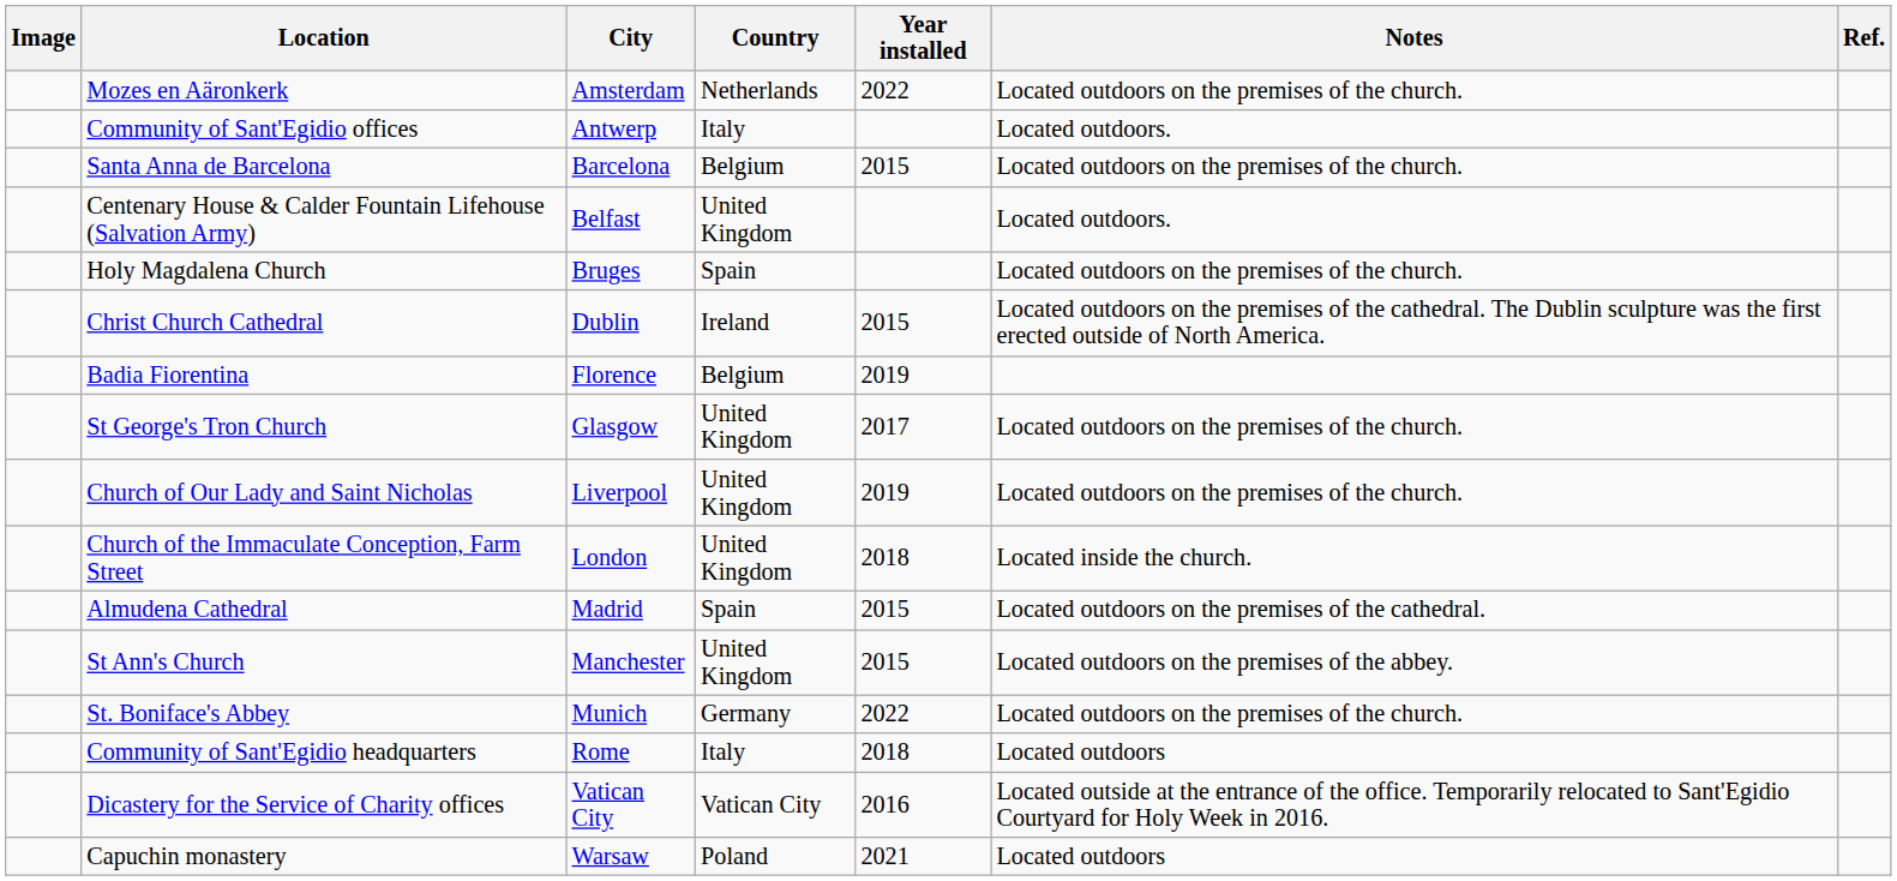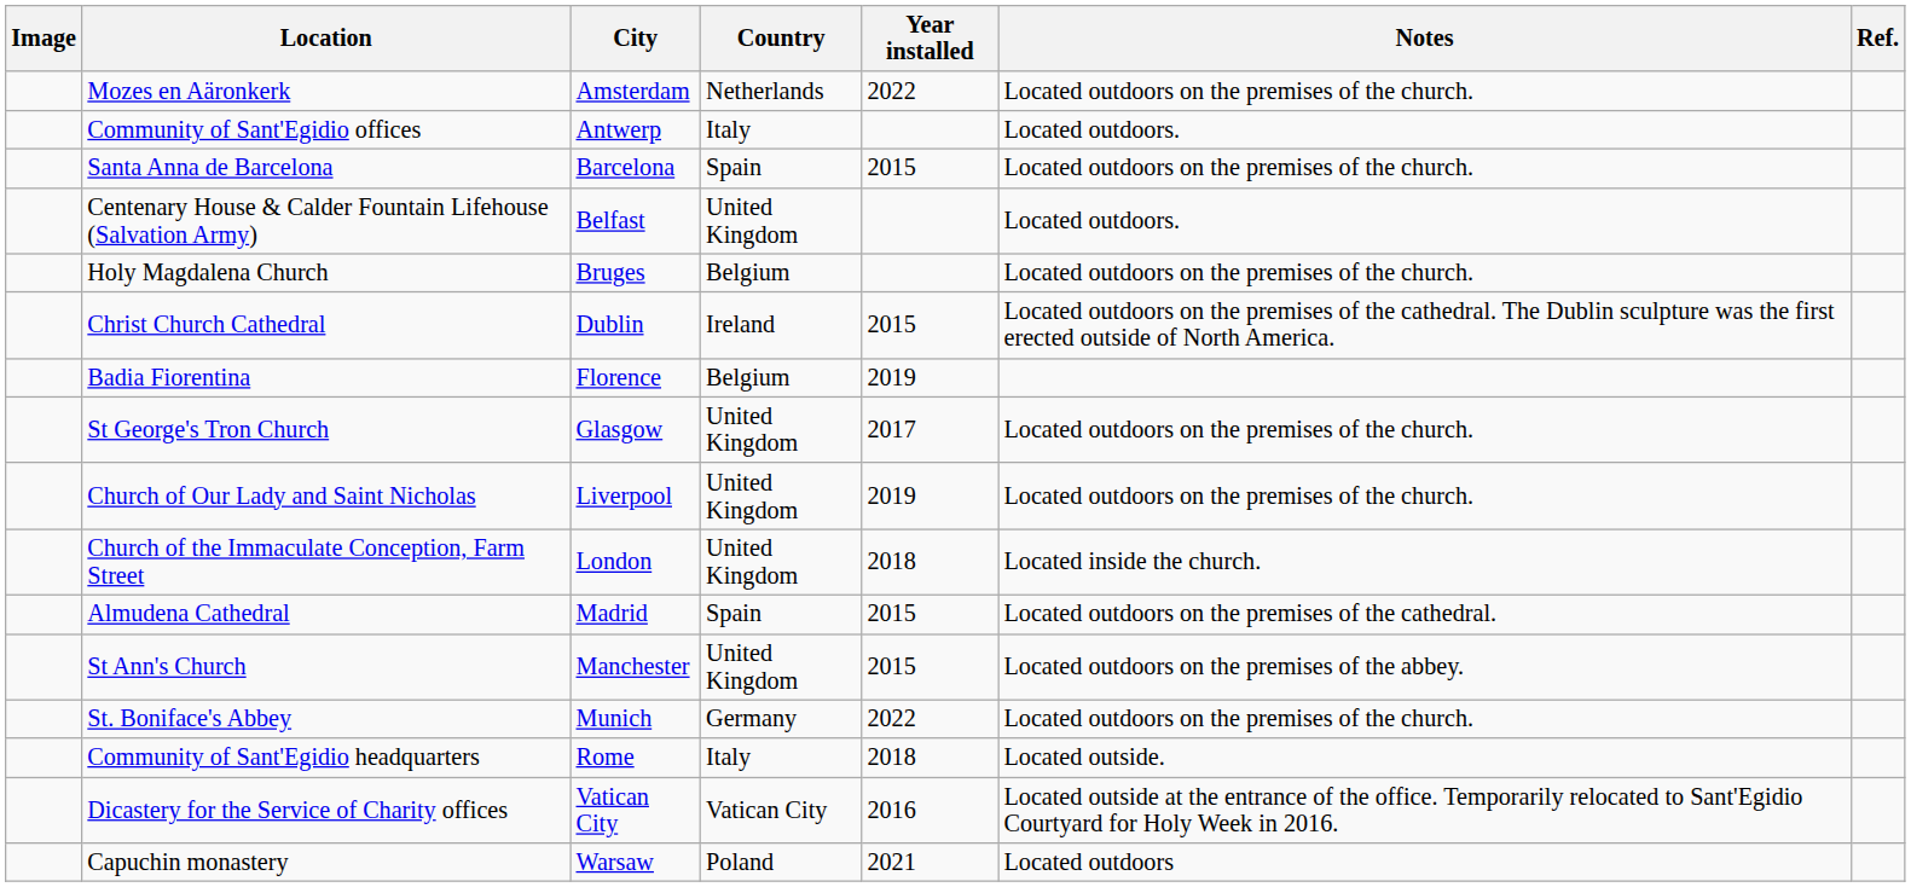Santa Anna de Barcelona | Country: Belgium -> Spain
Holy Magdalena Church | Country: Spain -> Belgium
Community of Sant'Egidio headquarters | Notes: Located outdoors -> Located outside.
